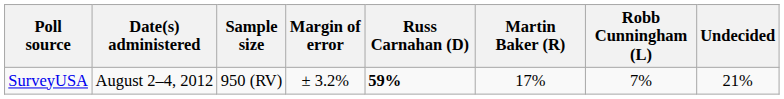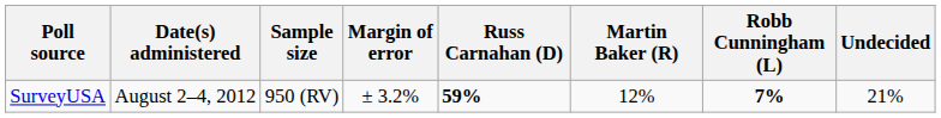SurveyUSA | Martin Baker (R): 17% -> 12%
SurveyUSA | Robb Cunningham (L): normal -> bold
